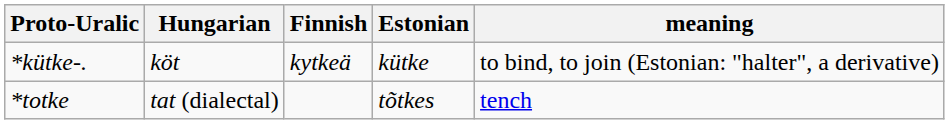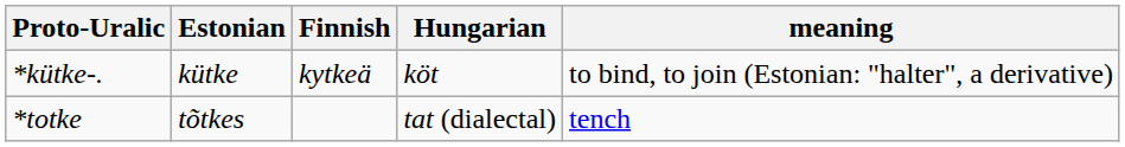columns swapped: Hungarian <-> Estonian
